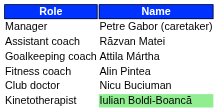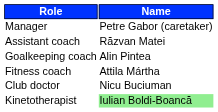Goalkeeping coach | Name: Attila Mártha -> Alin Pintea
Fitness coach | Name: Alin Pintea -> Attila Mártha
